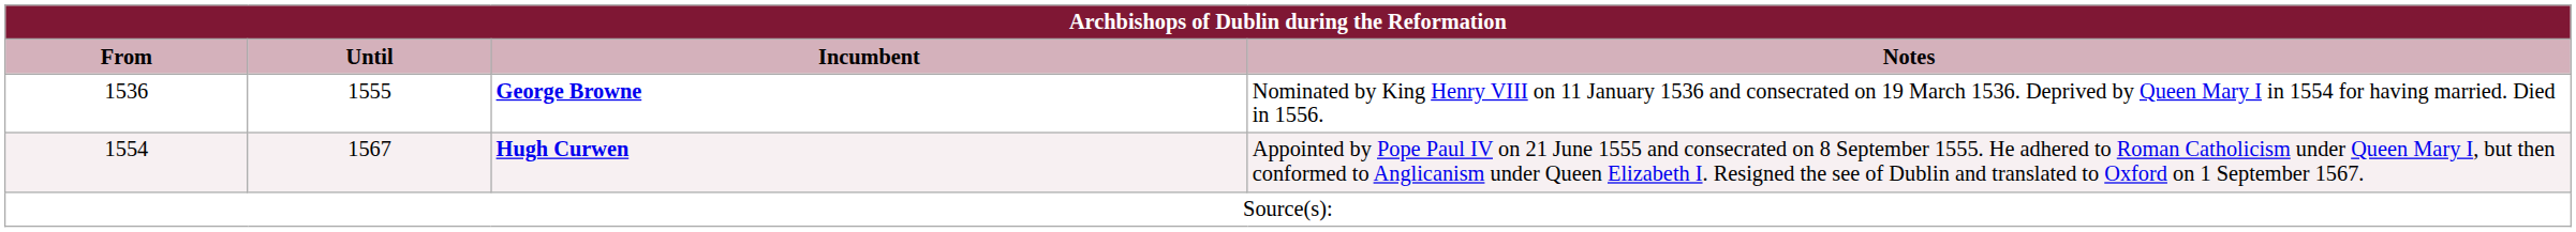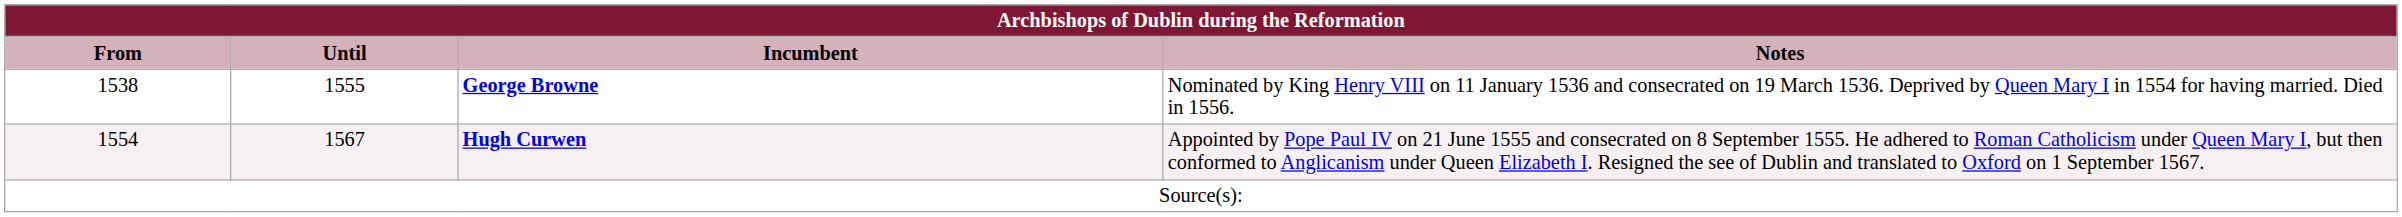George Browne | From: 1536 -> 1538
